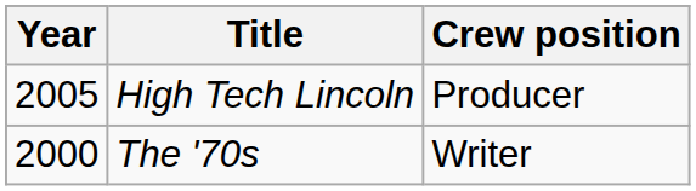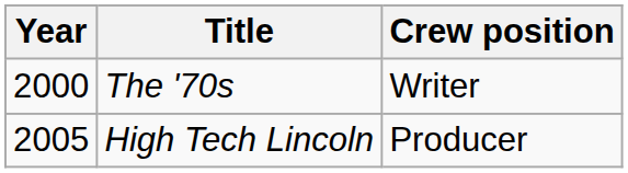rows swapped: The '70s <-> High Tech Lincoln
